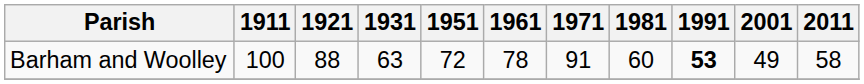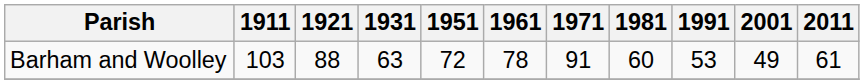Barham and Woolley | 1911: 100 -> 103
Barham and Woolley | 1991: bold -> normal
Barham and Woolley | 2011: 58 -> 61
